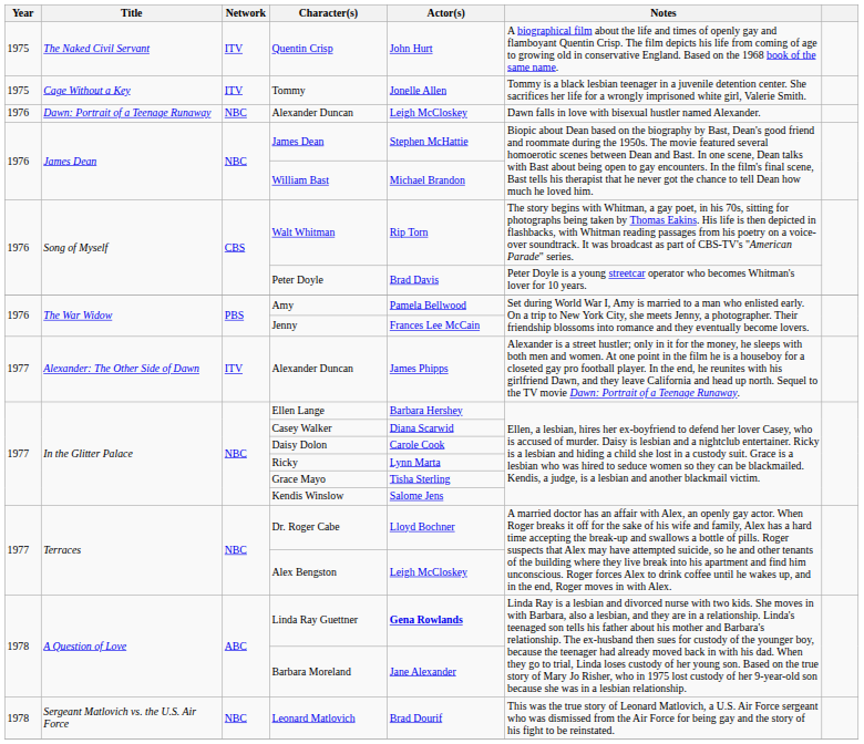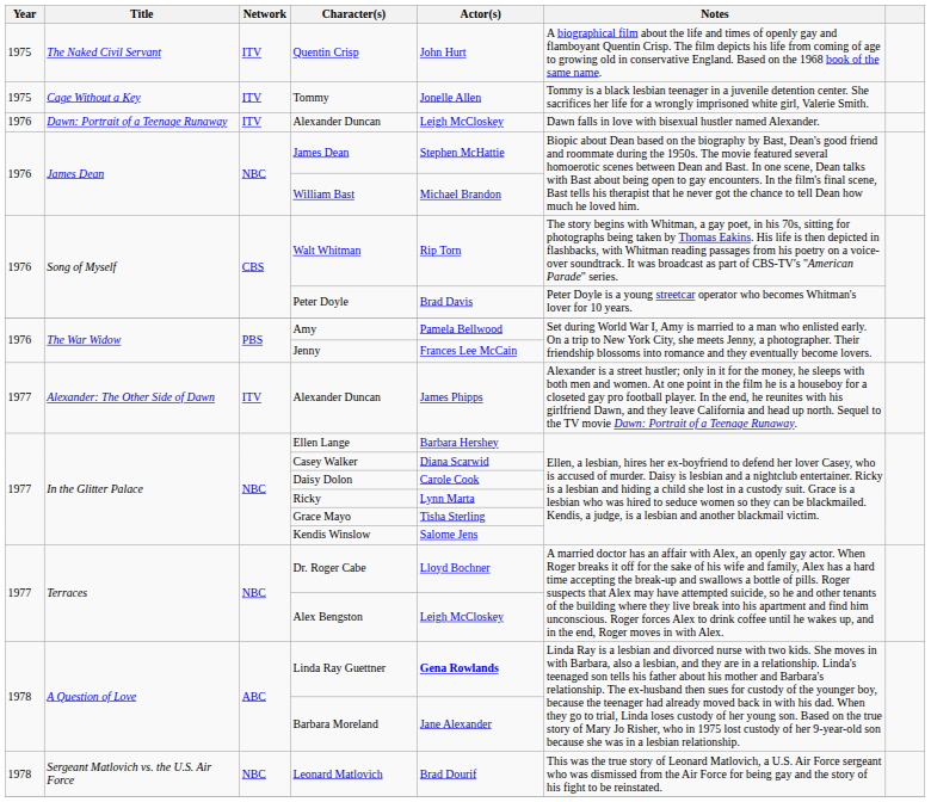Dawn: Portrait of a Teenage Runaway / Alexander Duncan | Network: NBC -> ITV
